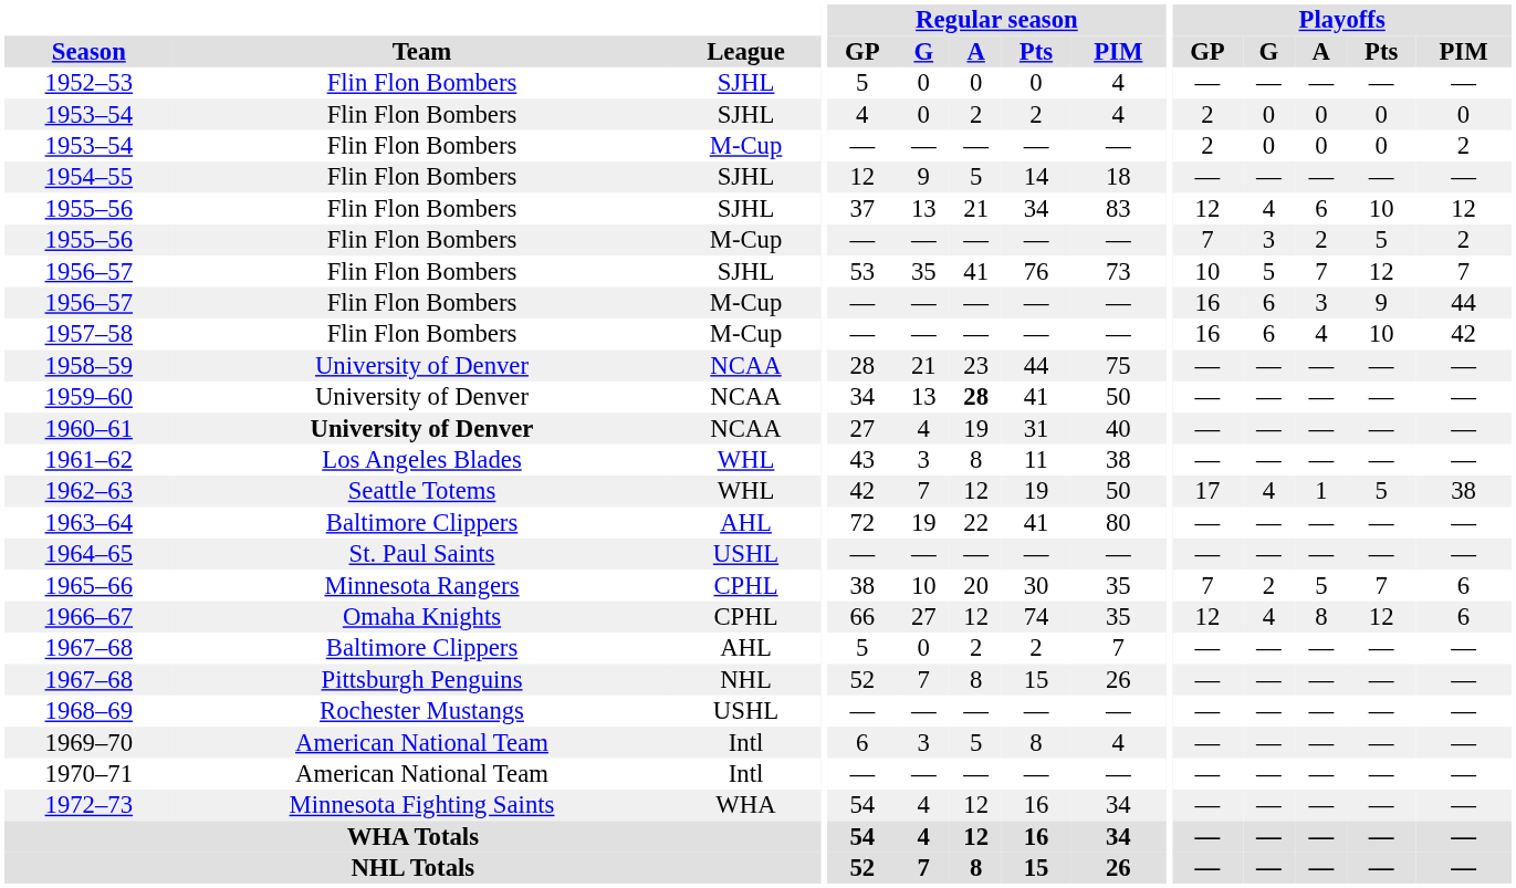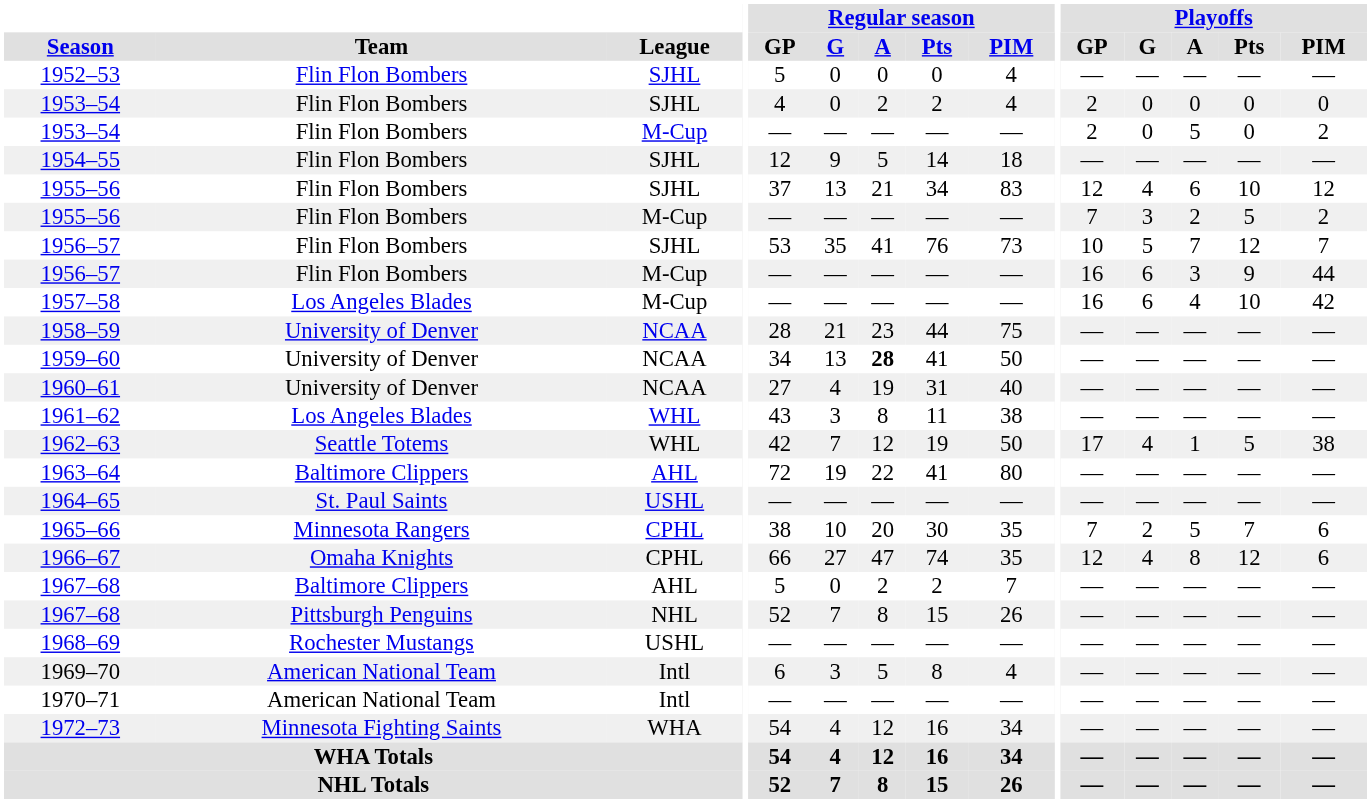1953–54 / M-Cup | Playoffs / A: 0 -> 5
1957–58 | Team: Flin Flon Bombers -> Los Angeles Blades
1960–61 | Team: bold -> normal
1966–67 | Regular season / A: 12 -> 47
